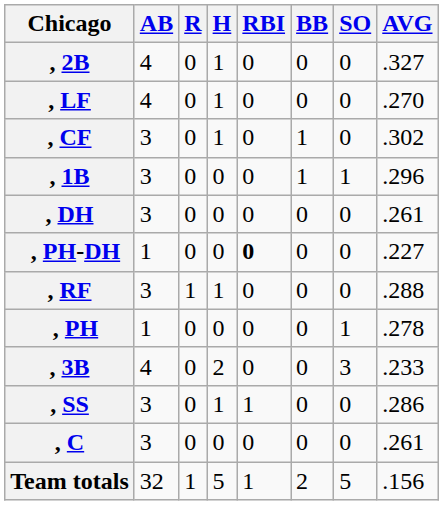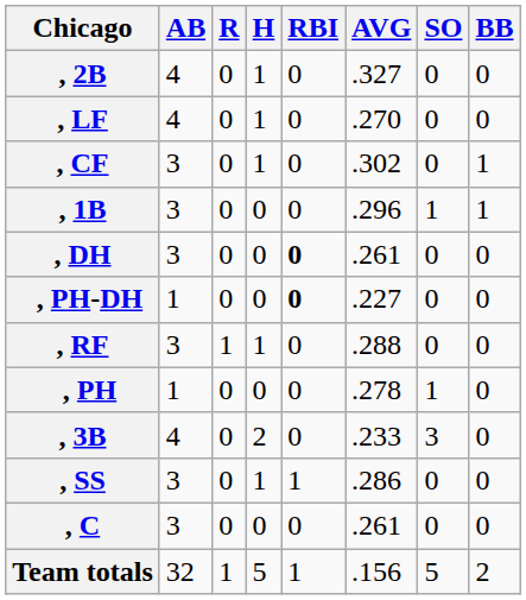columns swapped: BB <-> AVG
, DH | RBI: normal -> bold
